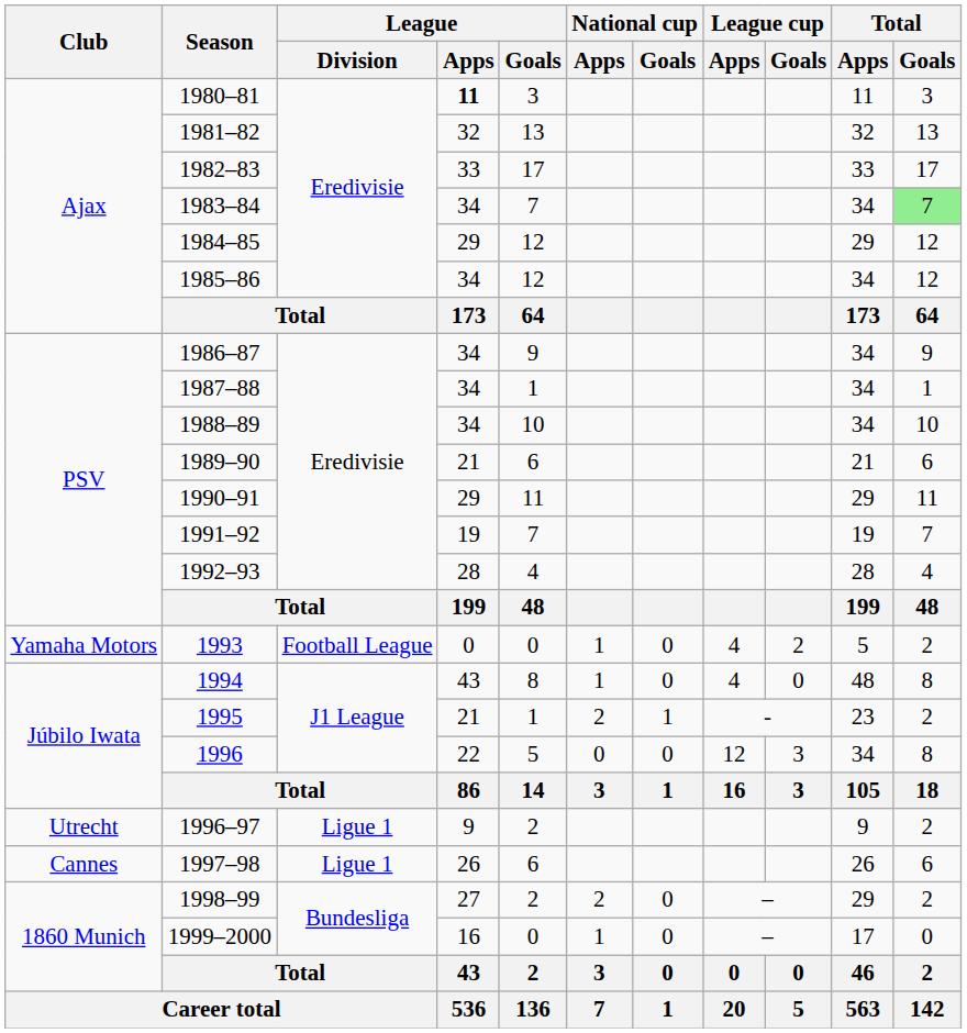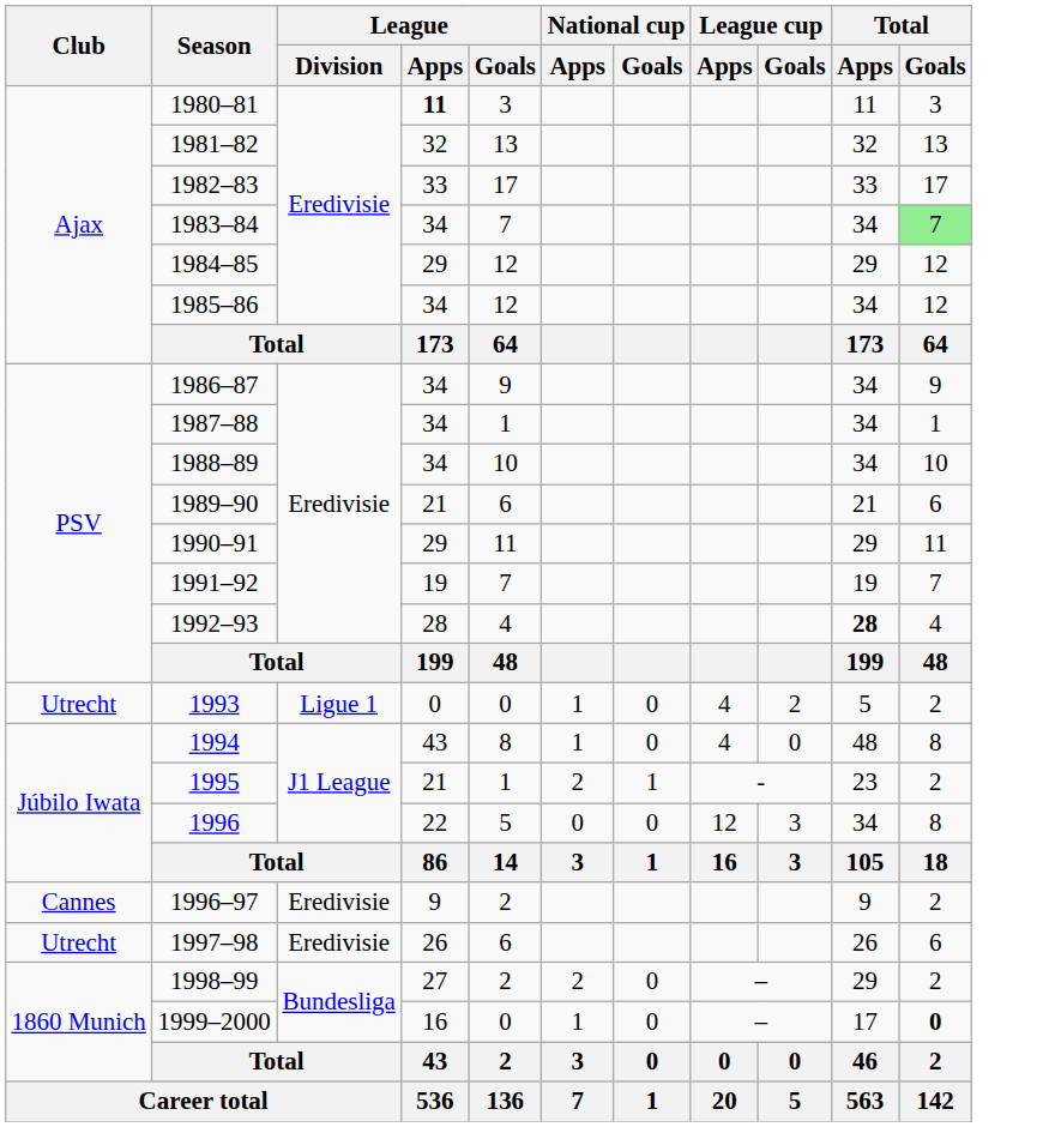1992–93 | Total / Apps: normal -> bold
1993 | Club: Yamaha Motors -> Utrecht
1993 | League / Division: Football League -> Ligue 1
1996–97 | Club: Utrecht -> Cannes
1996–97 | League / Division: Ligue 1 -> Eredivisie
1997–98 | Club: Cannes -> Utrecht
1997–98 | League / Division: Ligue 1 -> Eredivisie
1999–2000 | Total / Goals: normal -> bold
